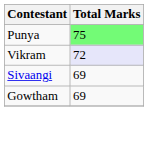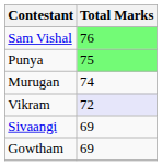+ row: Sam Vishal | 76
+ row: Murugan | 74
